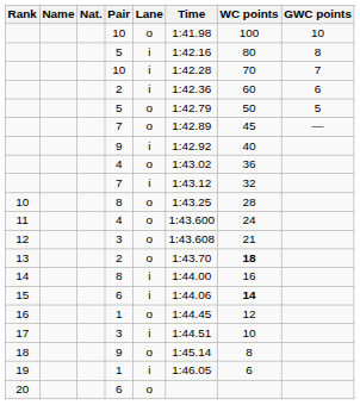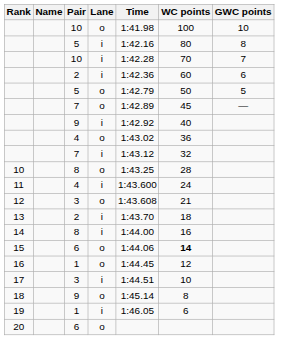- column: Nat.
11 | Lane: o -> i
13 | Lane: o -> i
13 | WC points: bold -> normal
15 | Lane: i -> o
